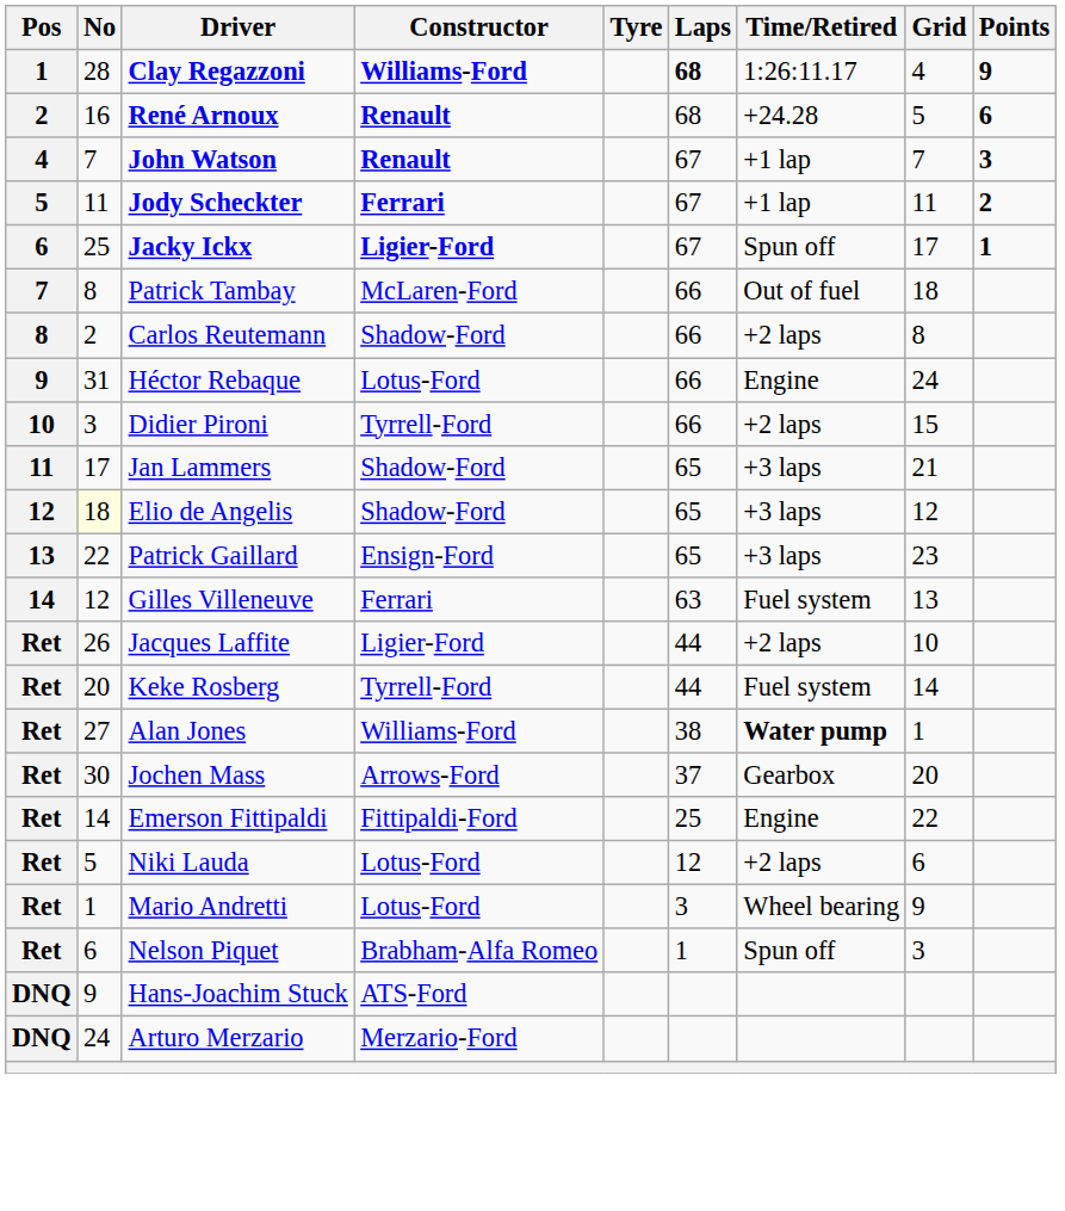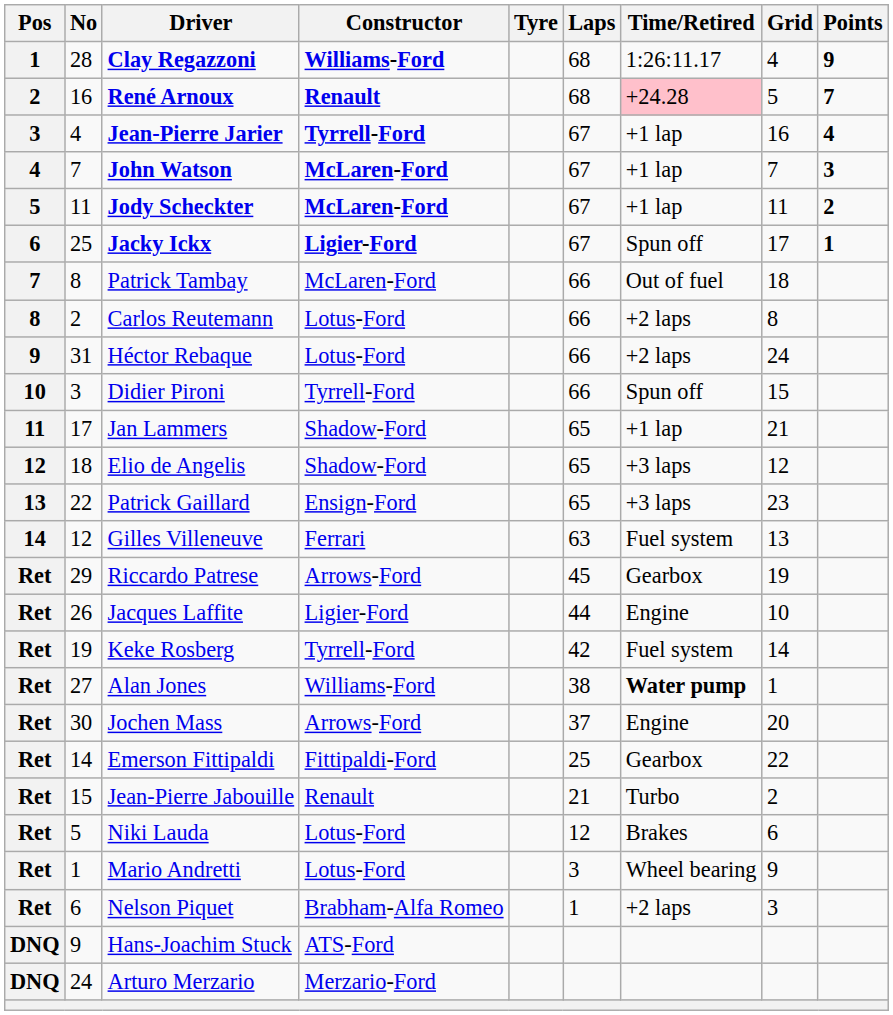Clay Regazzoni | Laps: bold -> normal
René Arnoux | Time/Retired: no background -> pink background
René Arnoux | Points: 6 -> 7
+ row: 3 | 4 | Jean-Pierre Jarier | Tyrrell-Ford | 67 | +1 lap | 16 | 4
John Watson | Constructor: Renault -> McLaren-Ford
Jody Scheckter | Constructor: Ferrari -> McLaren-Ford
Carlos Reutemann | Constructor: Shadow-Ford -> Lotus-Ford
Héctor Rebaque | Time/Retired: Engine -> +2 laps
Didier Pironi | Time/Retired: +2 laps -> Spun off
Jan Lammers | Time/Retired: +3 laps -> +1 lap
Elio de Angelis | No: lightyellow background -> no background
+ row: Ret | 29 | Riccardo Patrese | Arrows-Ford | 45 | Gearbox | 19
Jacques Laffite | Time/Retired: +2 laps -> Engine
Keke Rosberg | No: 20 -> 19
Keke Rosberg | Laps: 44 -> 42
Jochen Mass | Time/Retired: Gearbox -> Engine
Emerson Fittipaldi | Time/Retired: Engine -> Gearbox
+ row: Ret | 15 | Jean-Pierre Jabouille | Renault | 21 | Turbo | 2
Niki Lauda | Time/Retired: +2 laps -> Brakes
Nelson Piquet | Time/Retired: Spun off -> +2 laps
